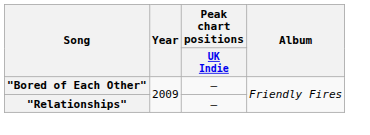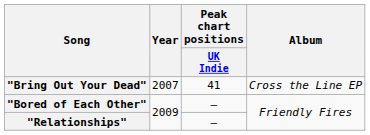+ row: "Bring Out Your Dead" | 2007 | 41 | Cross the Line EP
